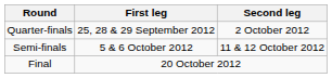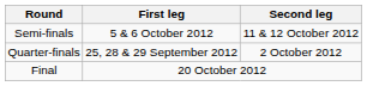rows swapped: Quarter-finals <-> Semi-finals
